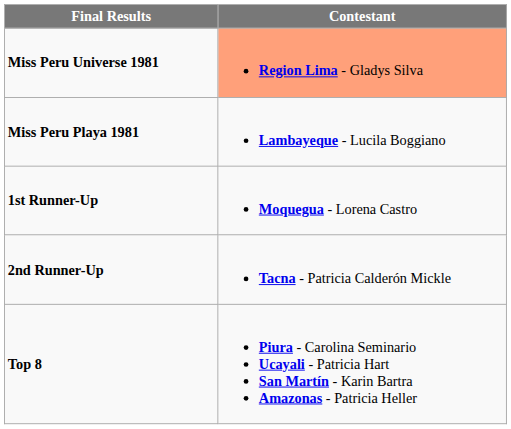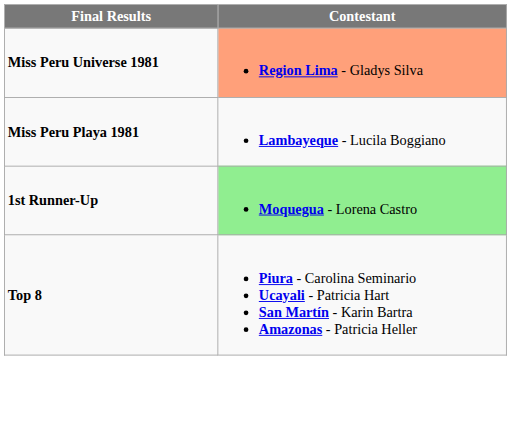1st Runner-Up | Contestant: no background -> lightgreen background
- row: 2nd Runner-Up | Tacna - Patricia Calderón Mickle
